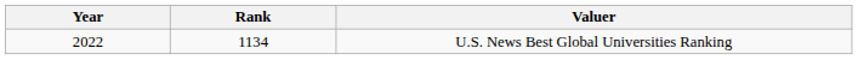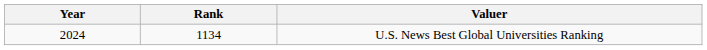U.S. News Best Global Universities Ranking | Year: 2022 -> 2024
